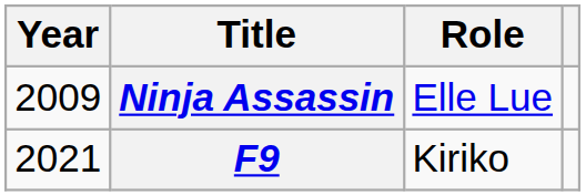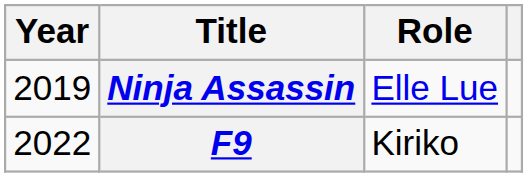Ninja Assassin | Year: 2009 -> 2019
F9 | Year: 2021 -> 2022
